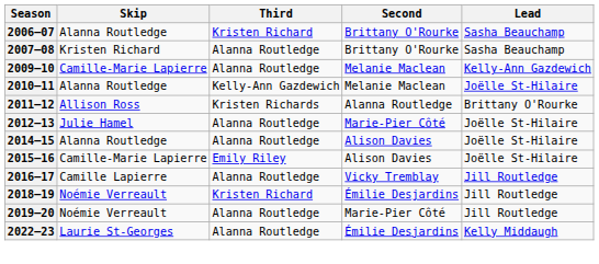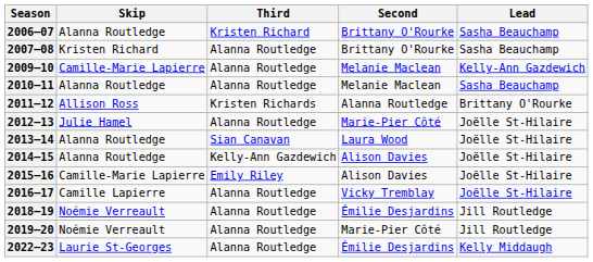2010–11 | Third: Kelly-Ann Gazdewich -> Alanna Routledge
2010–11 | Lead: Joëlle St-Hilaire -> Sasha Beauchamp
+ row: 2013–14 | Alanna Routledge | Sian Canavan | Laura Wood | Joëlle St-Hilaire
2014–15 | Third: Alanna Routledge -> Kelly-Ann Gazdewich
2016–17 | Lead: Jill Routledge -> Joëlle St-Hilaire
2018–19 | Third: Kristen Richard -> Alanna Routledge
